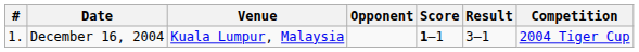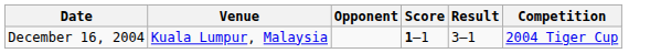- column: # | 1.
